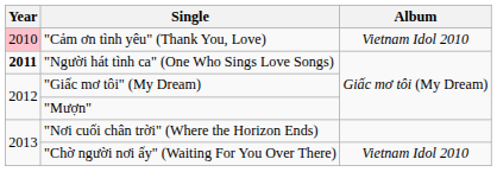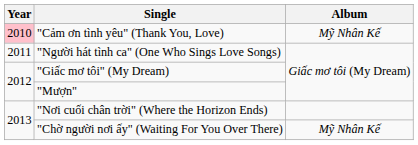"Cảm ơn tình yêu" (Thank You, Love) | Album: Vietnam Idol 2010 -> Mỹ Nhân Kế
"Người hát tình ca" (One Who Sings Love Songs) | Year: bold -> normal
"Chờ người nơi ấy" (Waiting For You Over There) | Album: Vietnam Idol 2010 -> Mỹ Nhân Kế
